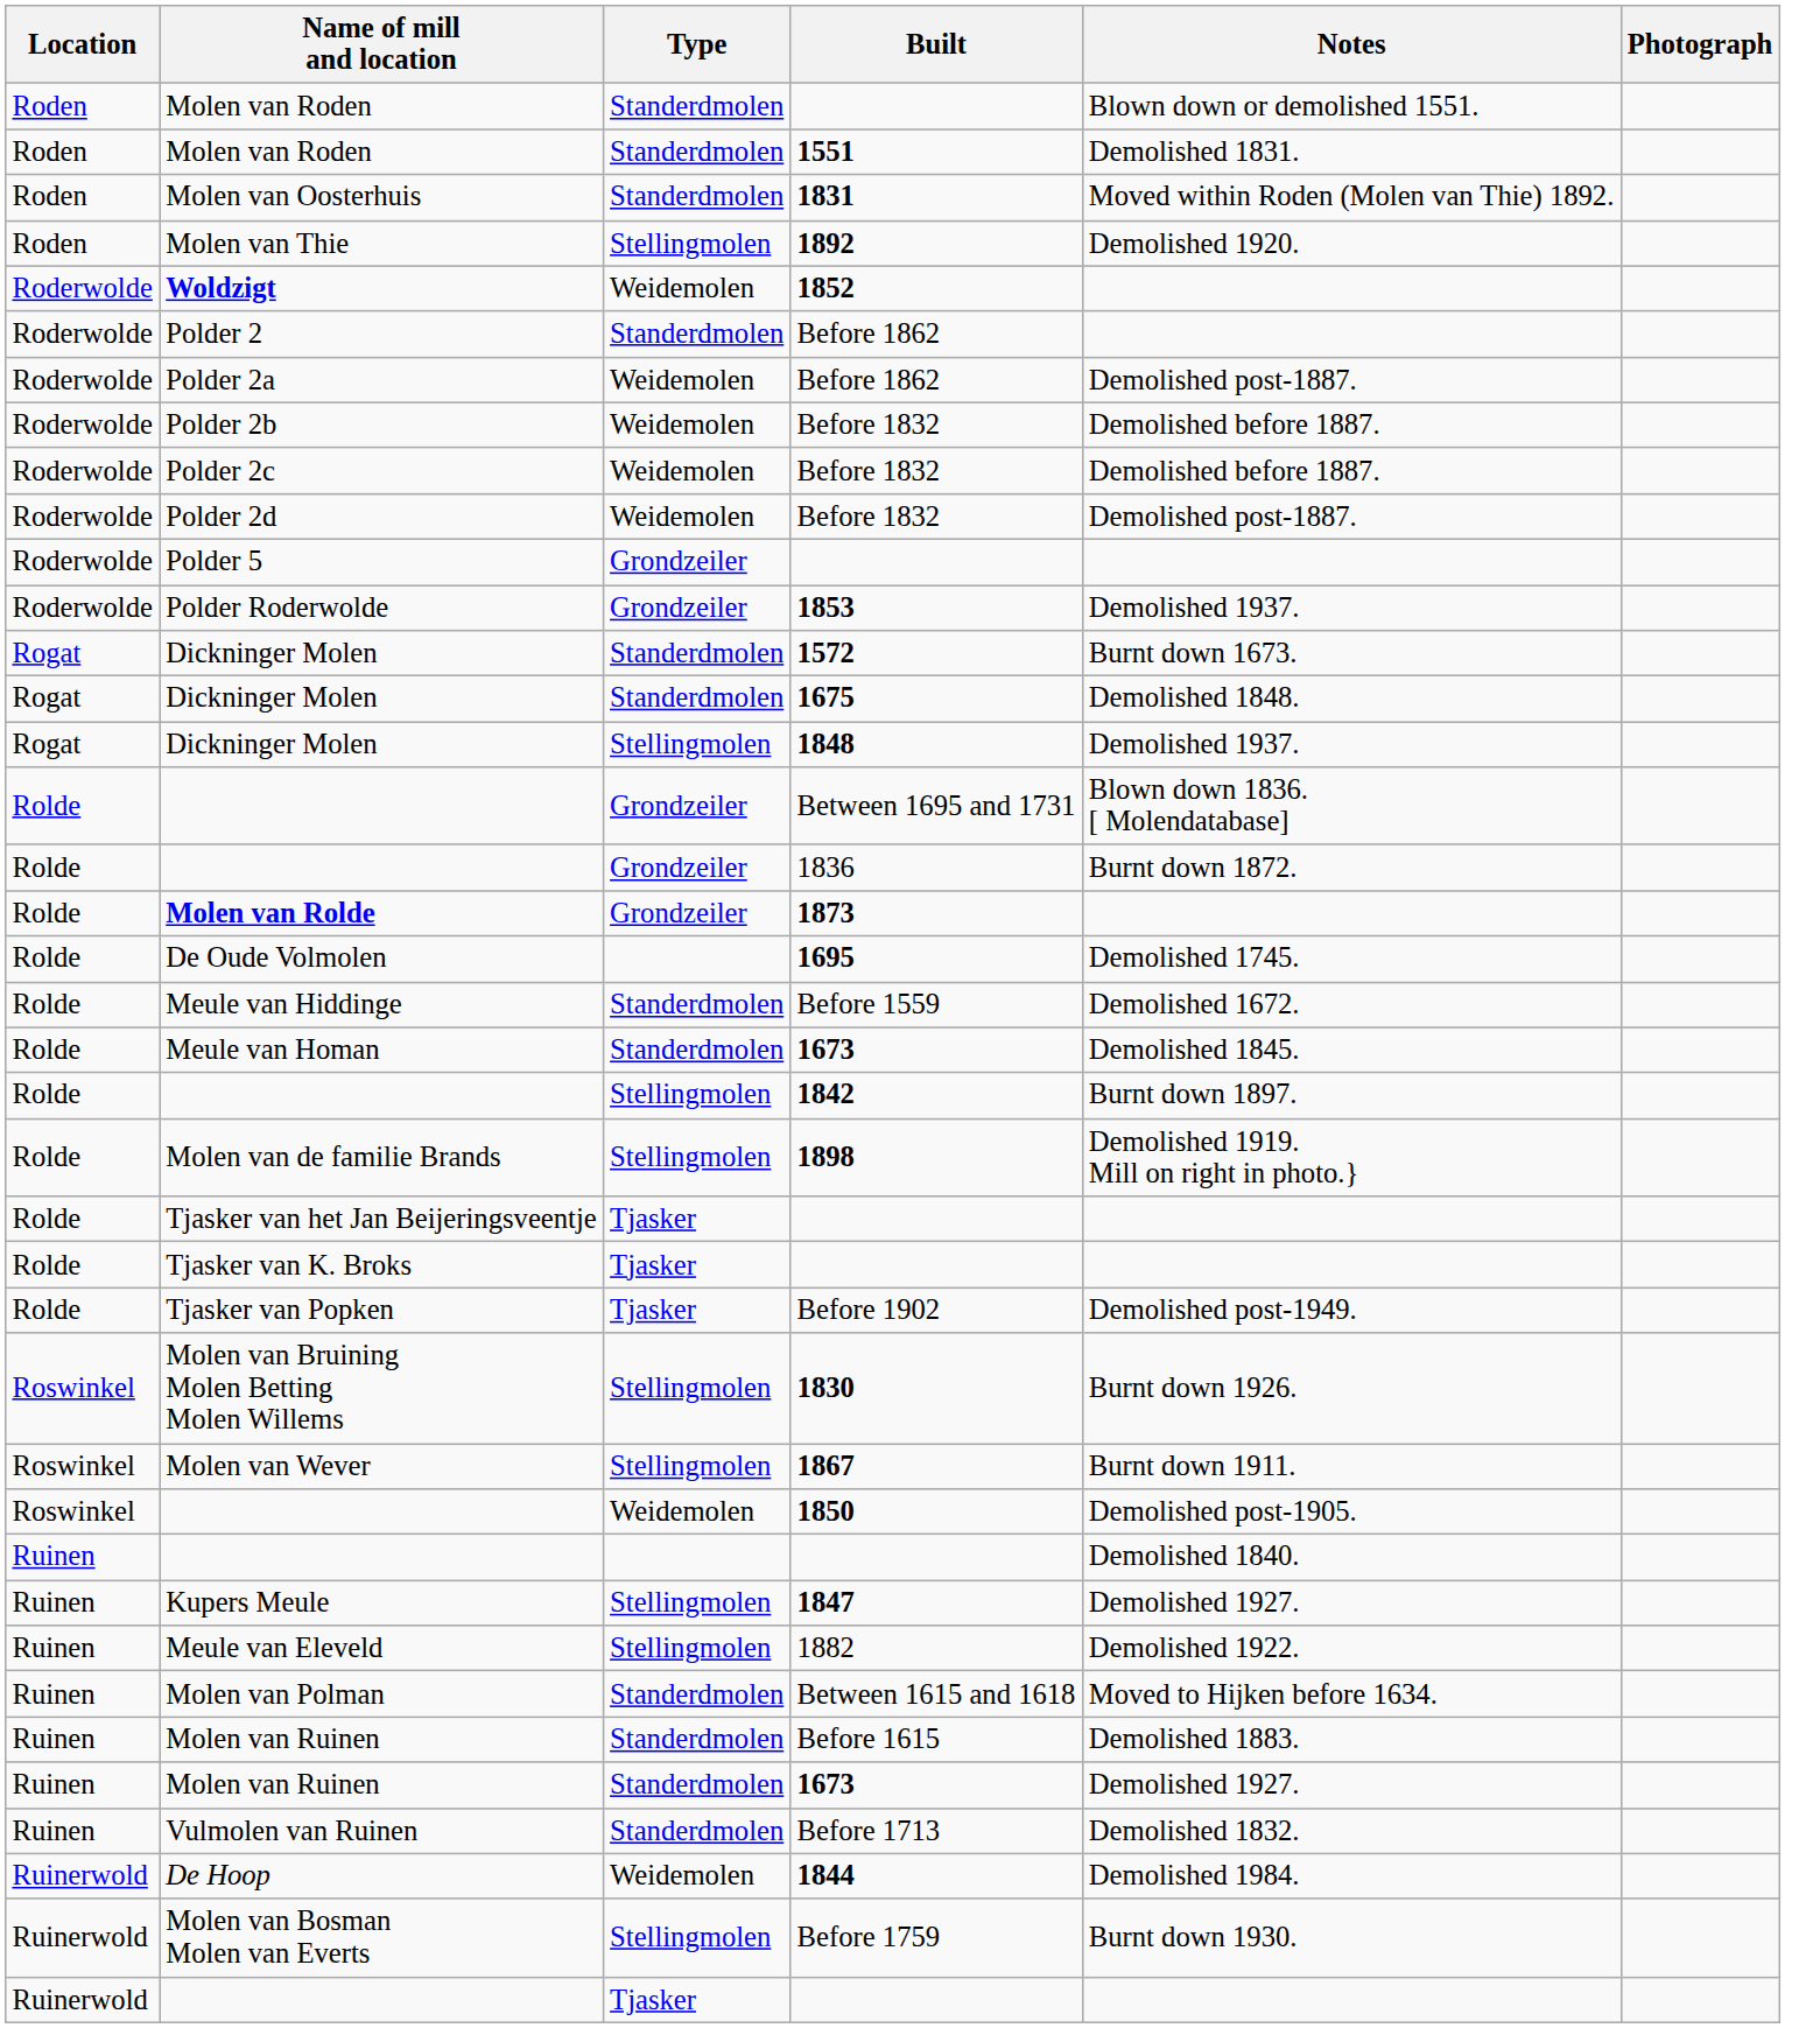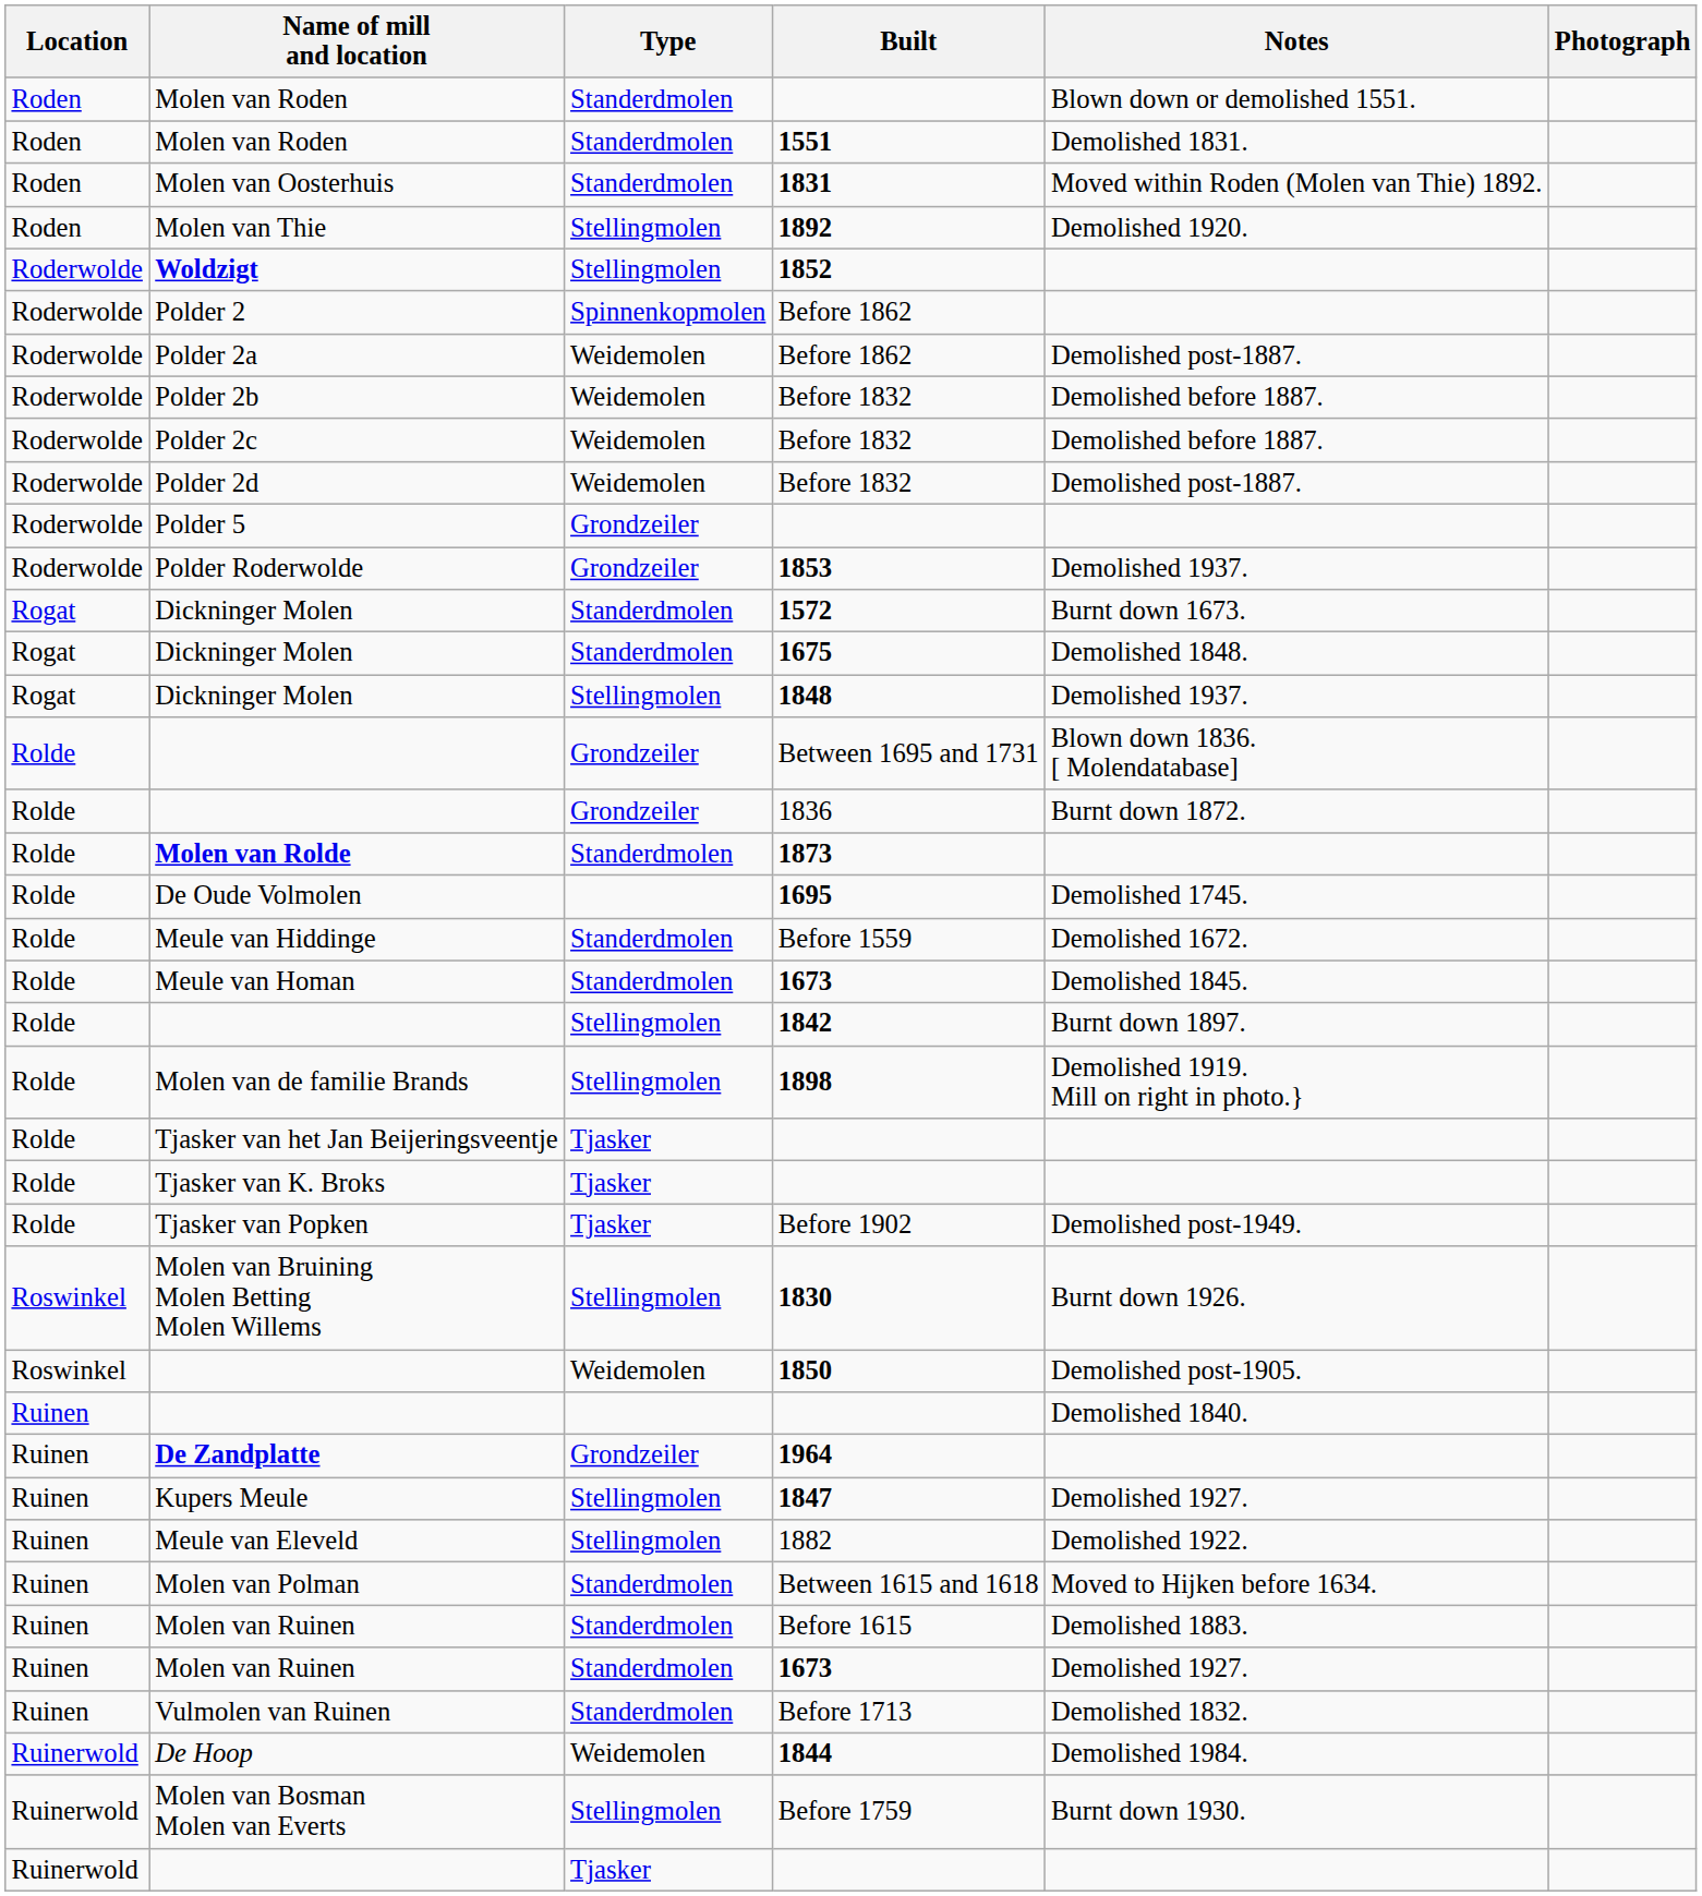Woldzigt | Type: Weidemolen -> Stellingmolen
Polder 2 | Type: Standerdmolen -> Spinnenkopmolen
Molen van Rolde | Type: Grondzeiler -> Standerdmolen
- row: Roswinkel | Molen van Wever | Stellingmolen | 1867 | Burnt down 1911.
+ row: Ruinen | De Zandplatte | Grondzeiler | 1964
